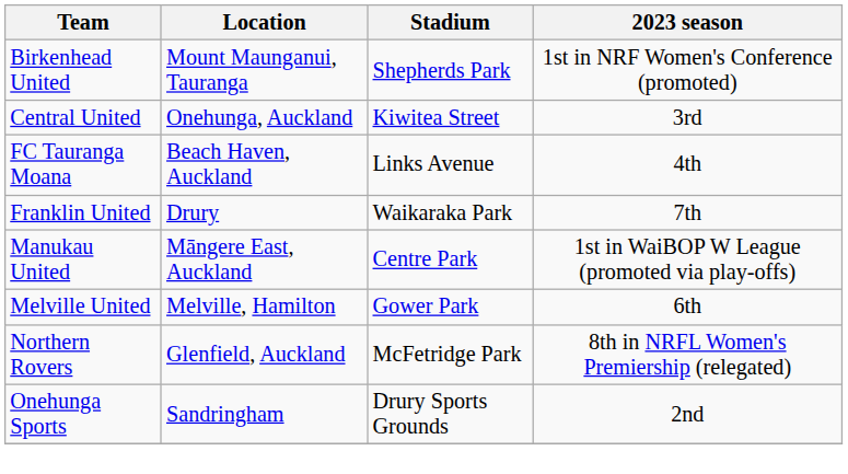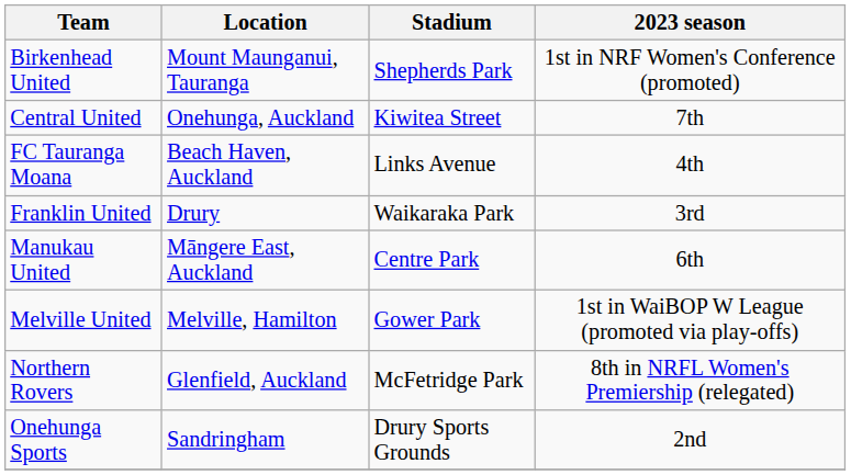Central United | 2023 season: 3rd -> 7th
Franklin United | 2023 season: 7th -> 3rd
Manukau United | 2023 season: 1st in WaiBOP W League (promoted via play-offs) -> 6th
Melville United | 2023 season: 6th -> 1st in WaiBOP W League (promoted via play-offs)
